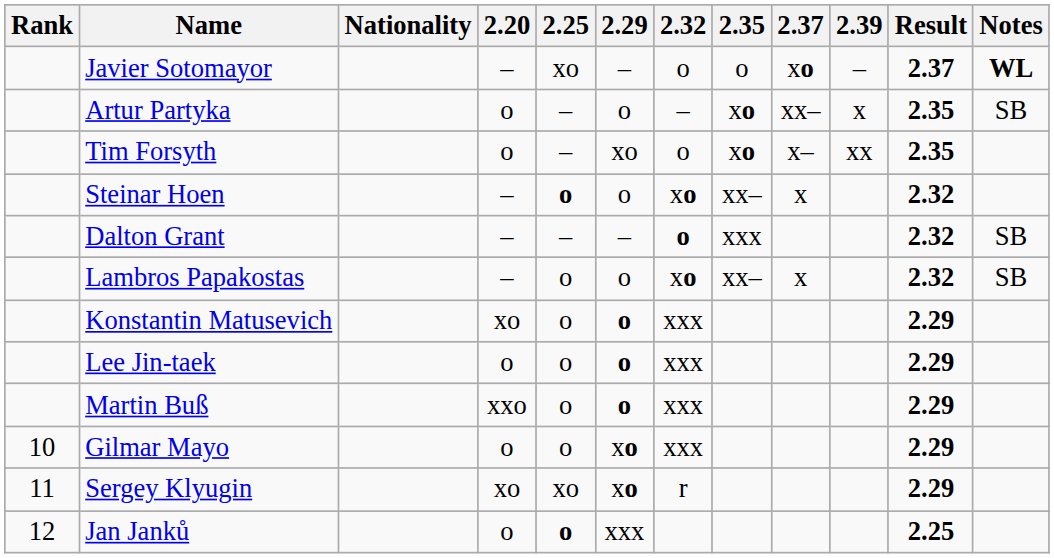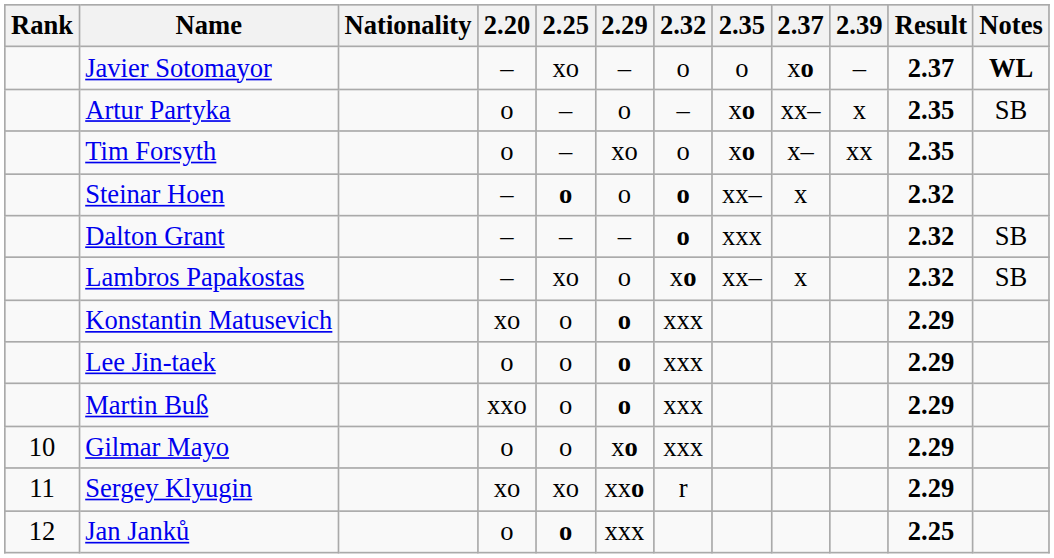Steinar Hoen | 2.32: xo -> o
Lambros Papakostas | 2.25: o -> xo
Sergey Klyugin | 2.29: xo -> xxo
